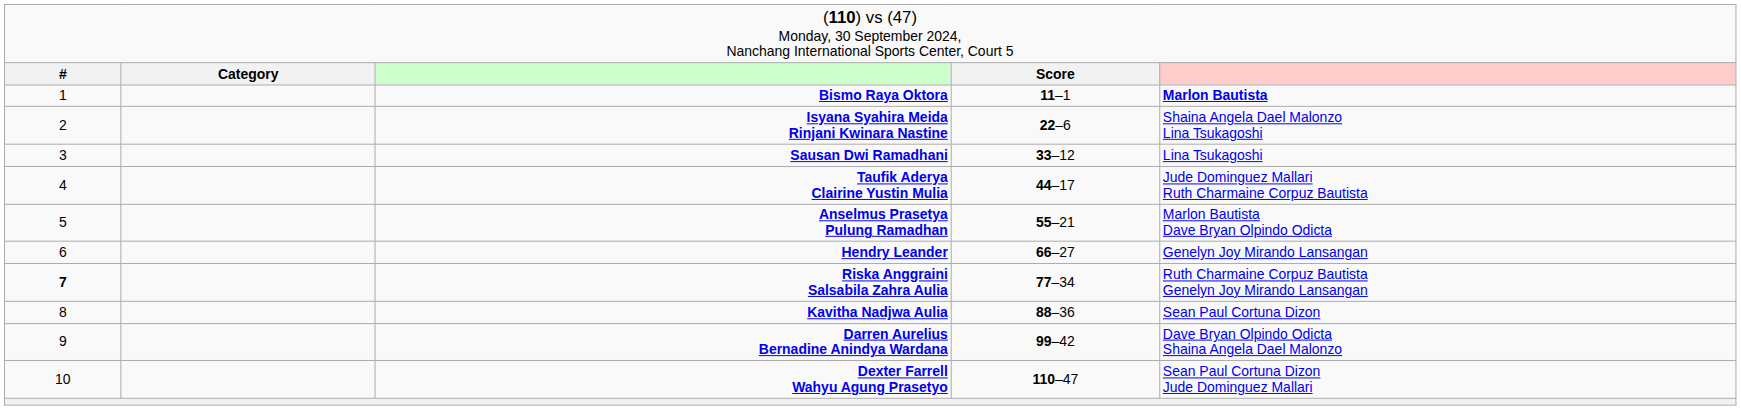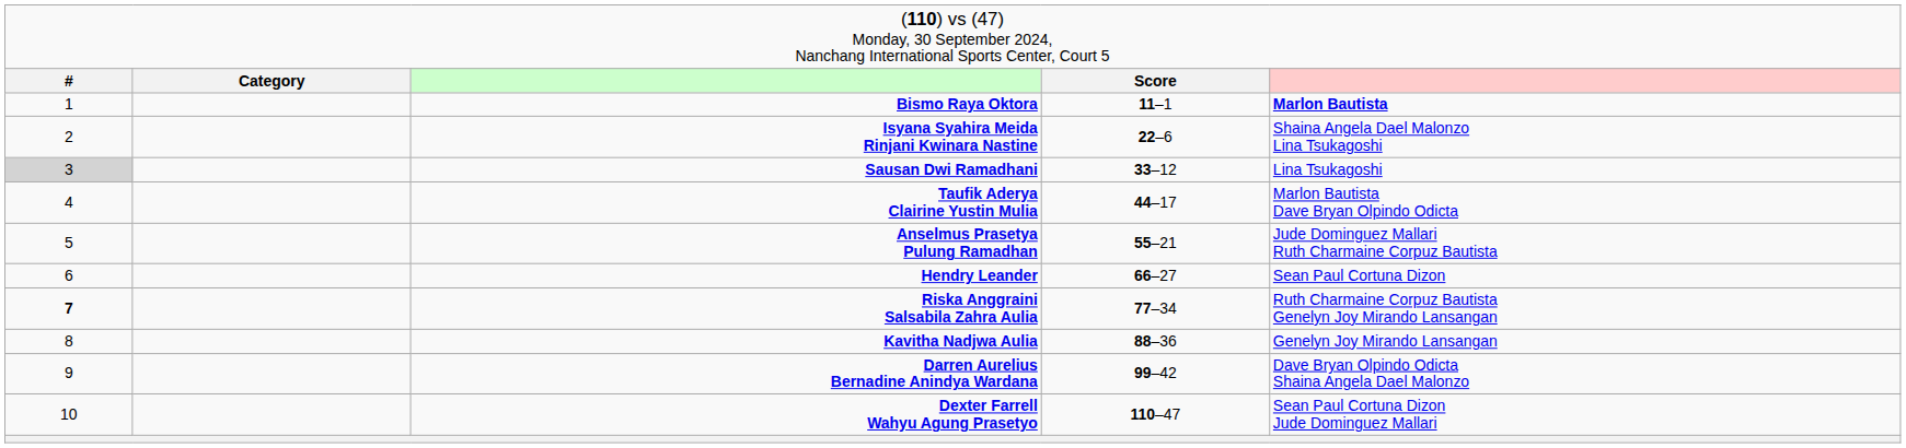Sausan Dwi Ramadhani | column 1: no background -> lightgrey background
Taufik Aderya Clairine Yustin Mulia | column 5: Jude Dominguez Mallari Ruth Charmaine Corpuz Bautista -> Marlon Bautista Dave Bryan Olpindo Odicta
Anselmus Prasetya Pulung Ramadhan | column 5: Marlon Bautista Dave Bryan Olpindo Odicta -> Jude Dominguez Mallari Ruth Charmaine Corpuz Bautista
Hendry Leander | column 5: Genelyn Joy Mirando Lansangan -> Sean Paul Cortuna Dizon
Kavitha Nadjwa Aulia | column 5: Sean Paul Cortuna Dizon -> Genelyn Joy Mirando Lansangan
